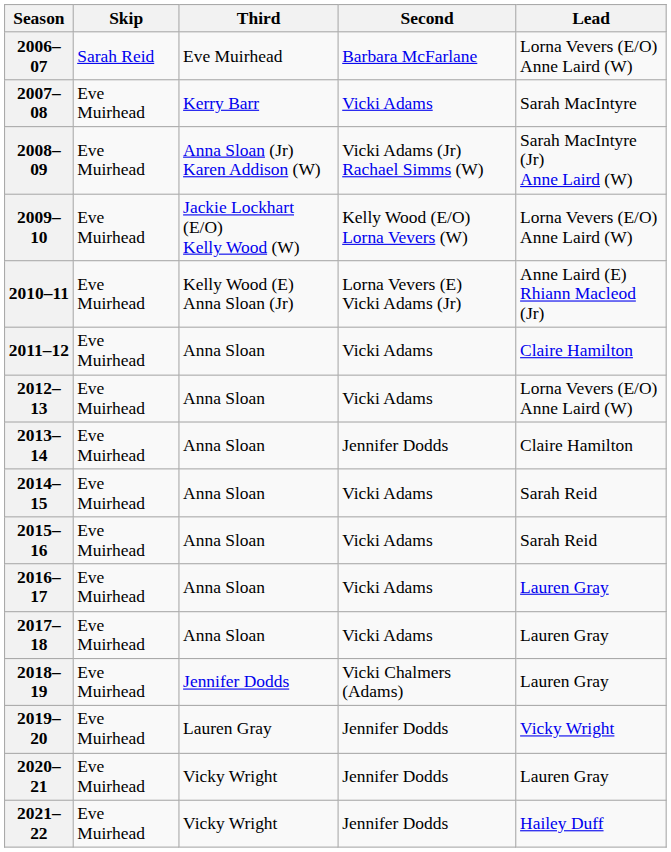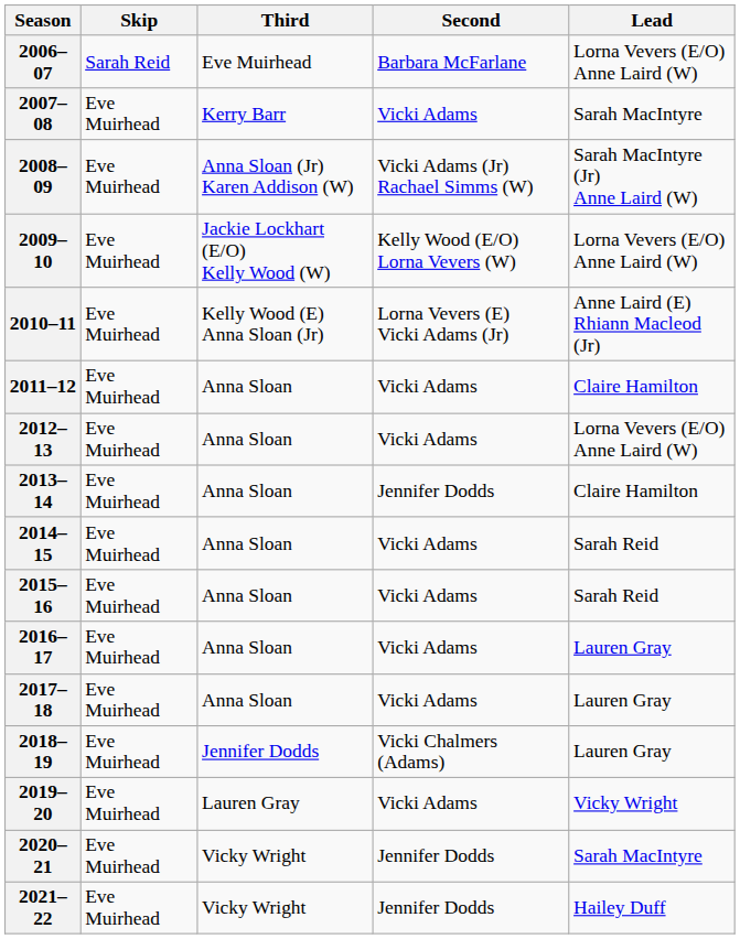2019–20 | Second: Jennifer Dodds -> Vicki Adams
2020–21 | Lead: Lauren Gray -> Sarah MacIntyre
